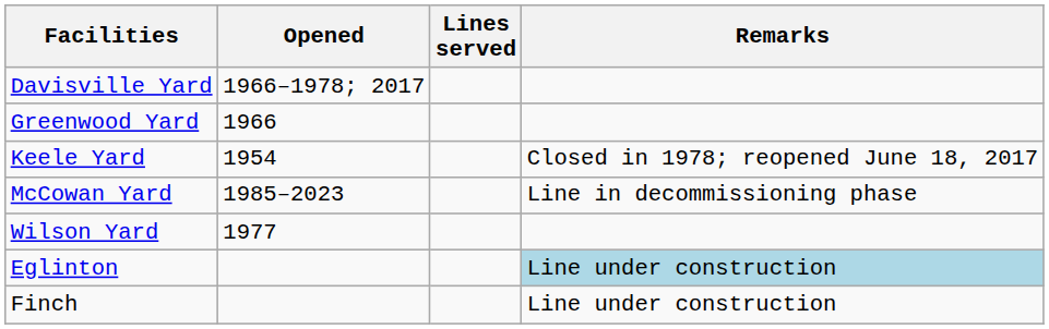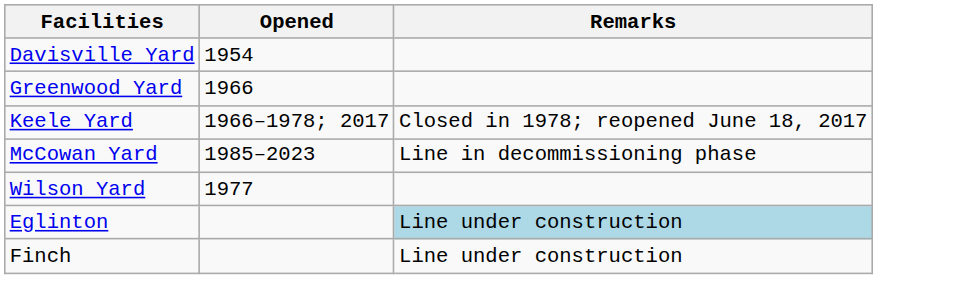- column: Lines served
Davisville Yard | Opened: 1966–1978; 2017 -> 1954
Keele Yard | Opened: 1954 -> 1966–1978; 2017
